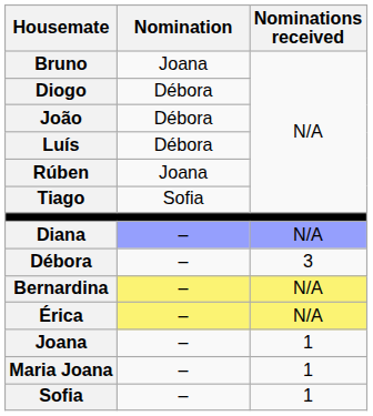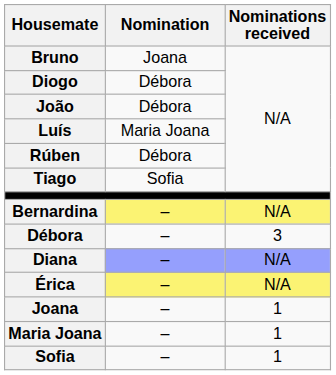Luís | Nomination: Débora -> Maria Joana
Rúben | Nomination: Joana -> Débora
rows swapped: Bernardina <-> Diana
